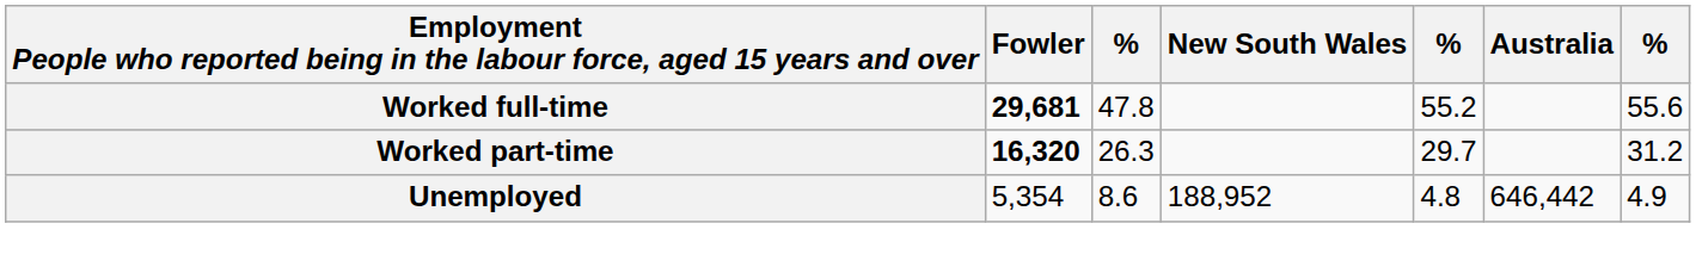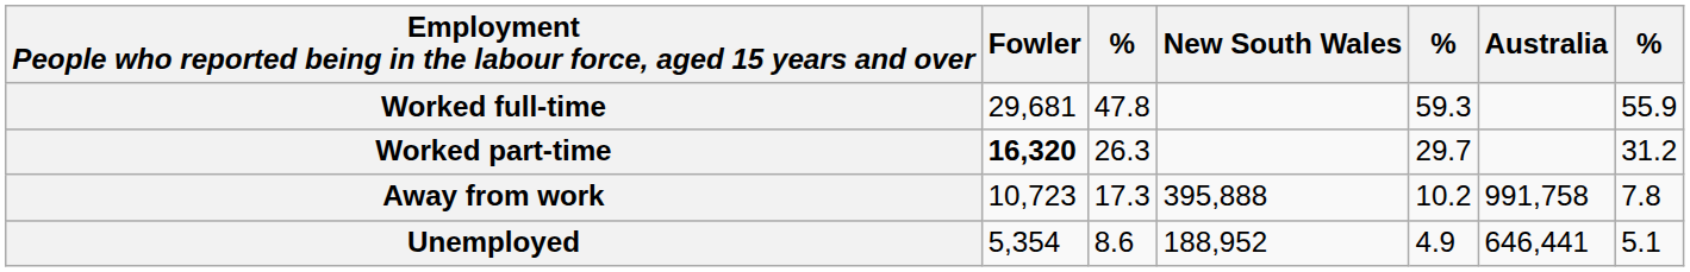Worked full-time | Fowler: bold -> normal
Worked full-time | column 5: 55.2 -> 59.3
Worked full-time | column 7: 55.6 -> 55.9
+ row: Away from work | 10,723 | 17.3 | 395,888 | 10.2 | 991,758 | 7.8
Unemployed | column 5: 4.8 -> 4.9
Unemployed | Australia: 646,442 -> 646,441
Unemployed | column 7: 4.9 -> 5.1
